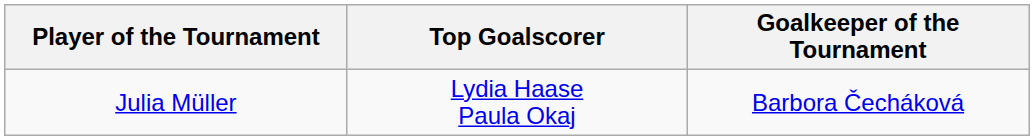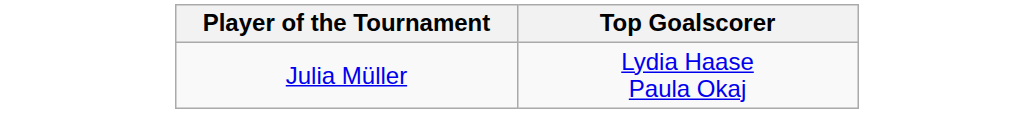- column: Goalkeeper of the Tournament | Barbora Čecháková
